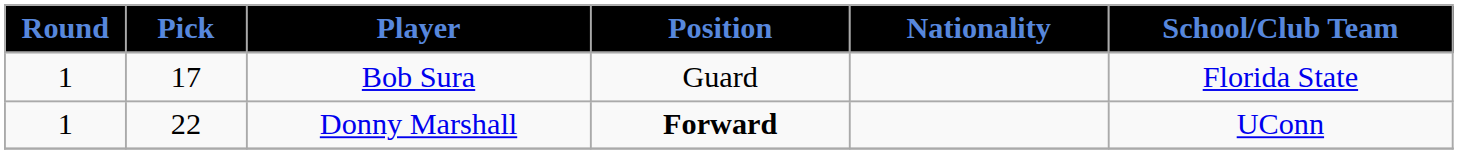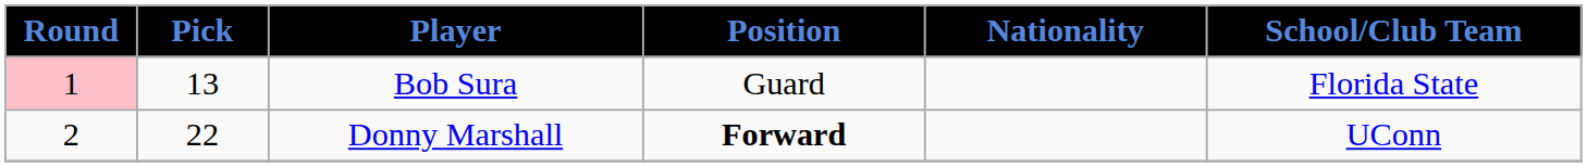Bob Sura | Round: no background -> pink background
Bob Sura | Pick: 17 -> 13
Donny Marshall | Round: 1 -> 2
